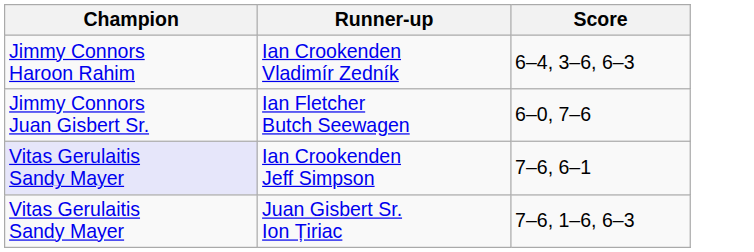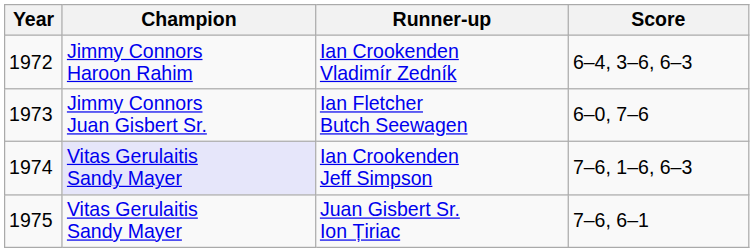+ column: Year | 1972 | 1973 | 1974 | 1975
Ian Crookenden Jeff Simpson | Score: 7–6, 6–1 -> 7–6, 1–6, 6–3
Juan Gisbert Sr. Ion Țiriac | Score: 7–6, 1–6, 6–3 -> 7–6, 6–1
